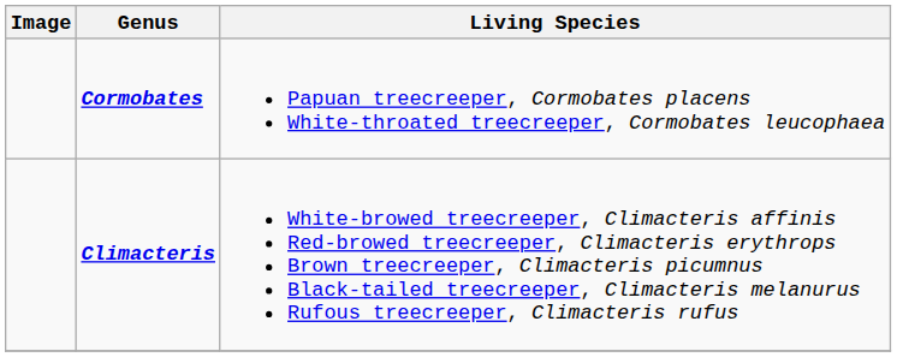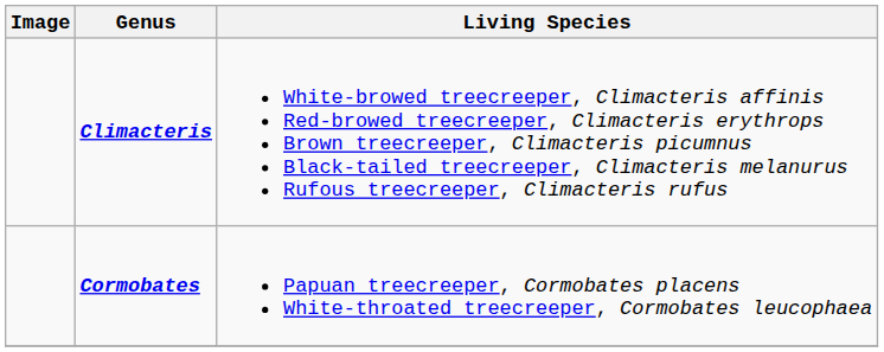rows swapped: Cormobates <-> Climacteris
